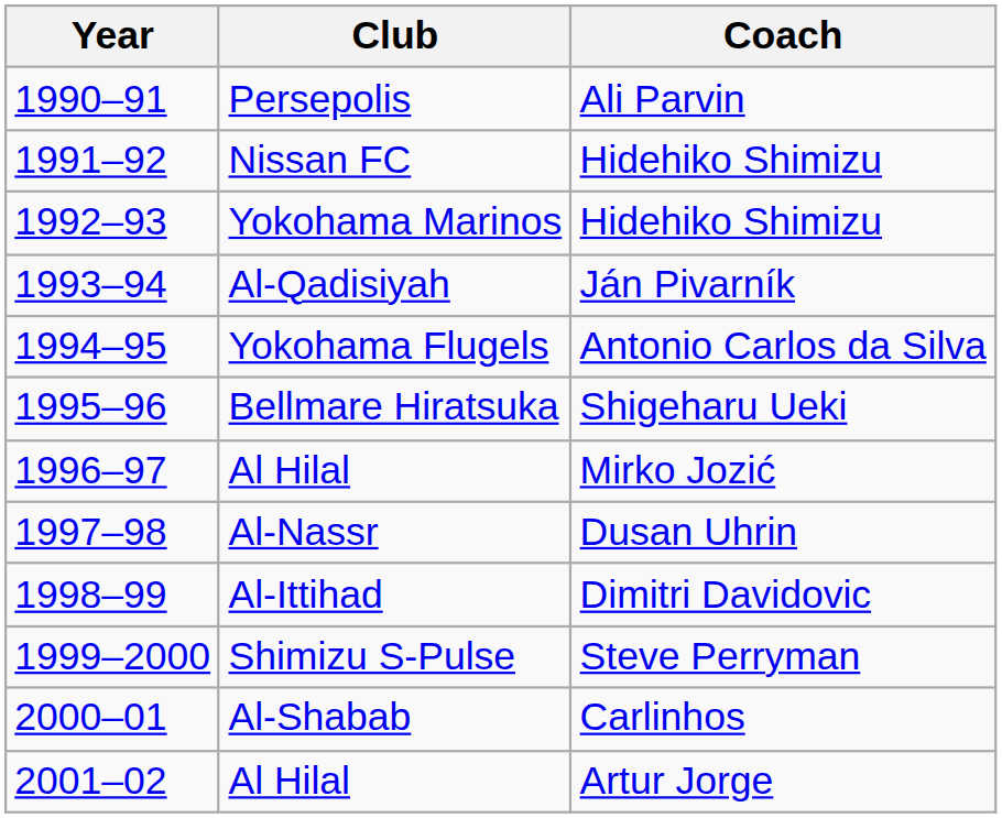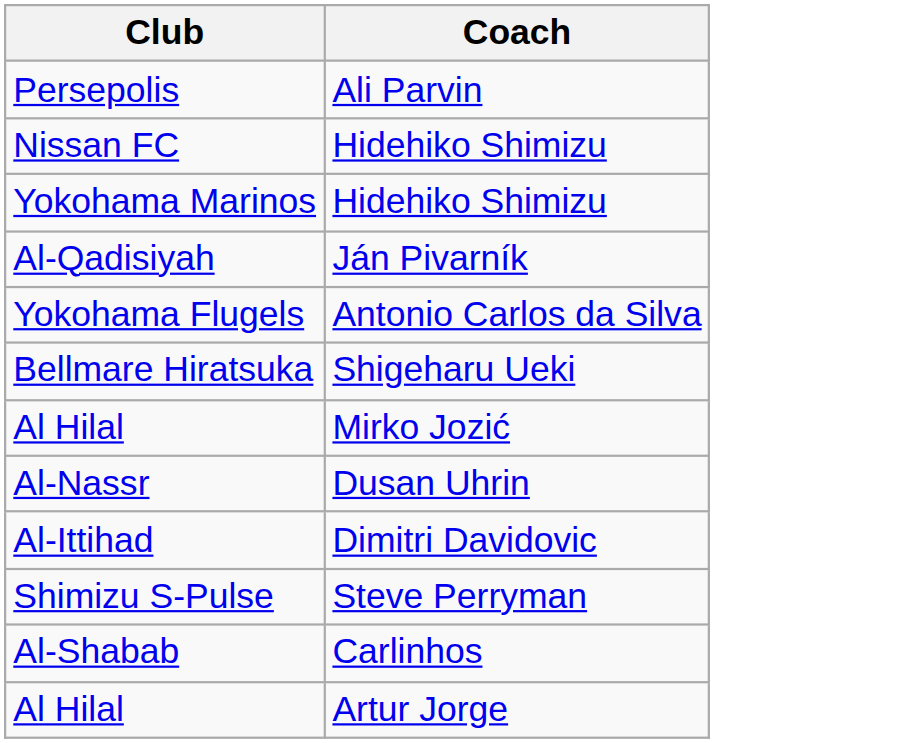- column: Year | 1990–91 | 1991–92 | 1992–93 | 1993–94 | 1994–95 | 1995–96 | 1996–97 | 1997–98 | 1998–99 | 1999–2000 | 2000–01 | 2001–02
